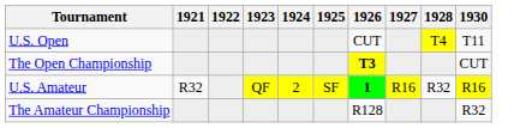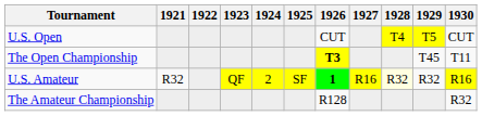+ column: 1929 | T5 | T45 | R32
U.S. Open | 1930: T11 -> CUT
The Open Championship | 1930: CUT -> T11
U.S. Amateur | 1928: no background -> lightyellow background
